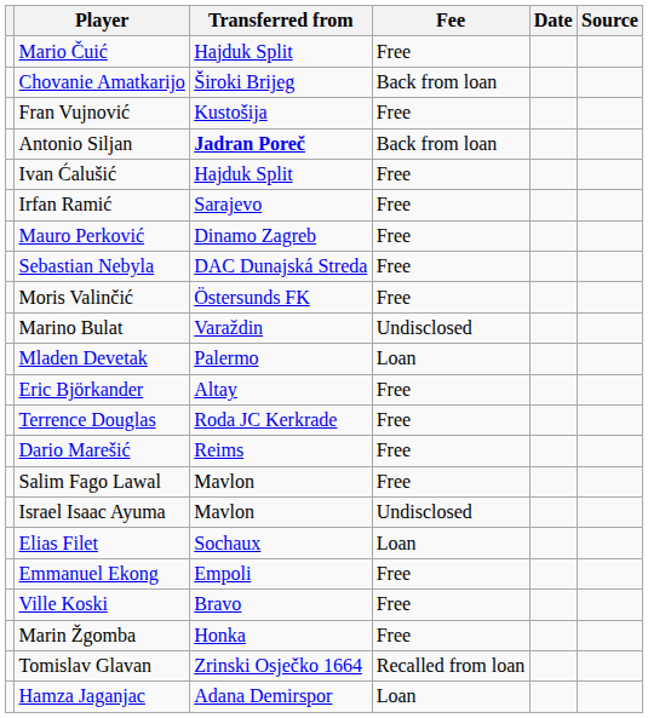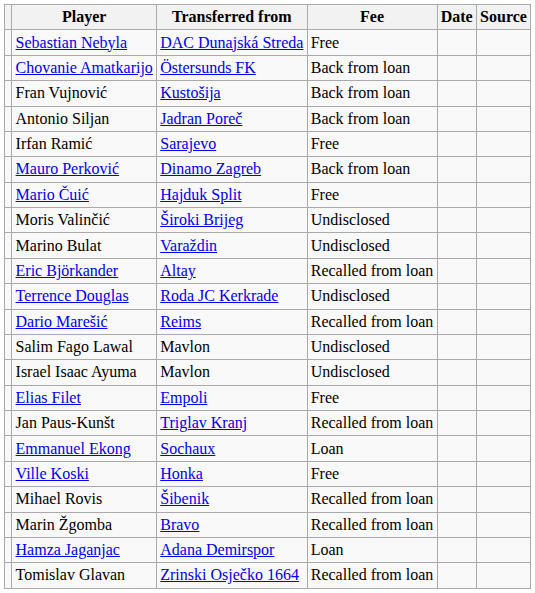rows swapped: Sebastian Nebyla <-> Mario Čuić
Chovanie Amatkarijo | Transferred from: Široki Brijeg -> Östersunds FK
Fran Vujnović | Fee: Free -> Back from loan
Antonio Siljan | Transferred from: bold -> normal
- row: Ivan Ćalušić | Hajduk Split | Free
Mauro Perković | Fee: Free -> Back from loan
Moris Valinčić | Transferred from: Östersunds FK -> Široki Brijeg
Moris Valinčić | Fee: Free -> Undisclosed
- row: Mladen Devetak | Palermo | Loan
Eric Björkander | Fee: Free -> Recalled from loan
Terrence Douglas | Fee: Free -> Undisclosed
Dario Marešić | Fee: Free -> Recalled from loan
Salim Fago Lawal | Fee: Free -> Undisclosed
Elias Filet | Transferred from: Sochaux -> Empoli
Elias Filet | Fee: Loan -> Free
+ row: Jan Paus-Kunšt | Triglav Kranj | Recalled from loan
Emmanuel Ekong | Transferred from: Empoli -> Sochaux
Emmanuel Ekong | Fee: Free -> Loan
Ville Koski | Transferred from: Bravo -> Honka
+ row: Mihael Rovis | Šibenik | Recalled from loan
Marin Žgomba | Transferred from: Honka -> Bravo
Marin Žgomba | Fee: Free -> Recalled from loan
rows swapped: Tomislav Glavan <-> Hamza Jaganjac
